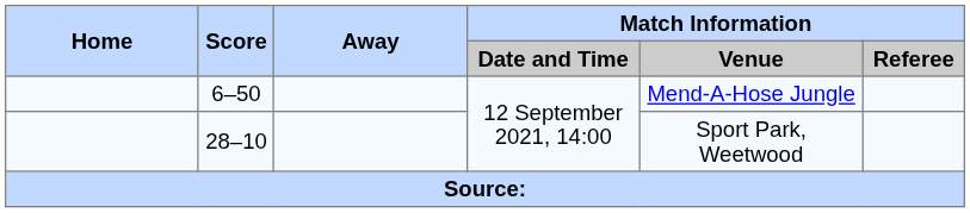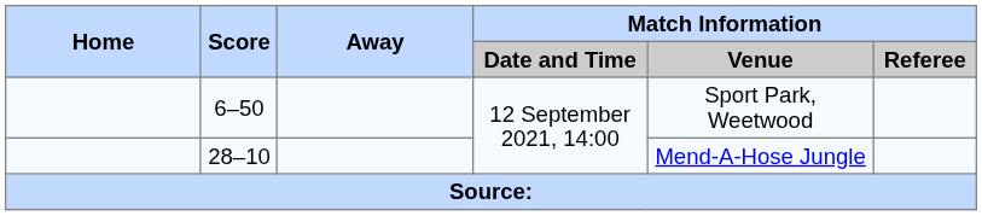6–50 | Match Information / Venue: Mend-A-Hose Jungle -> Sport Park, Weetwood
28–10 | Match Information / Venue: Sport Park, Weetwood -> Mend-A-Hose Jungle
